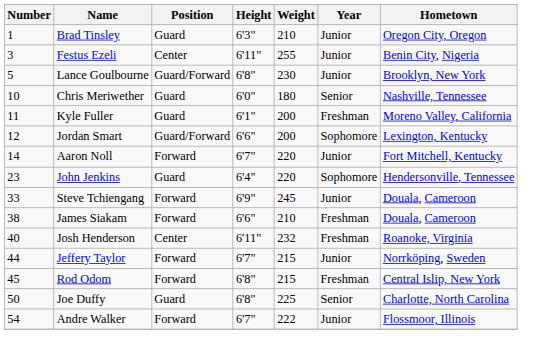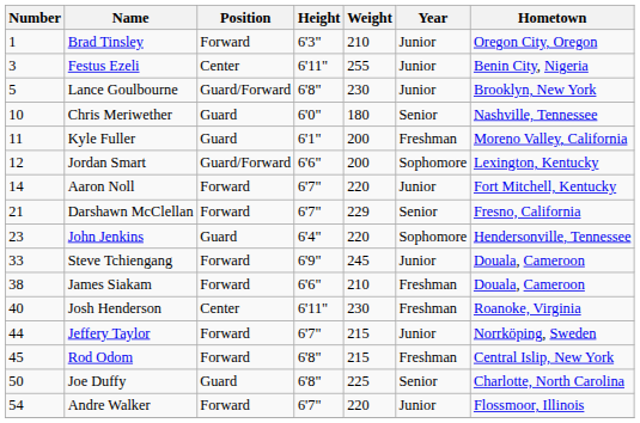Brad Tinsley | Position: Guard -> Forward
+ row: 21 | Darshawn McClellan | Forward | 6'7" | 229 | Senior | Fresno, California
Josh Henderson | Weight: 232 -> 230
Andre Walker | Weight: 222 -> 220
